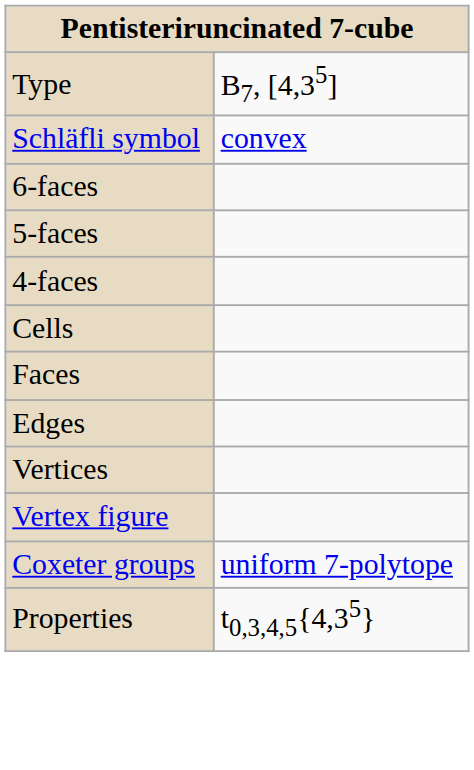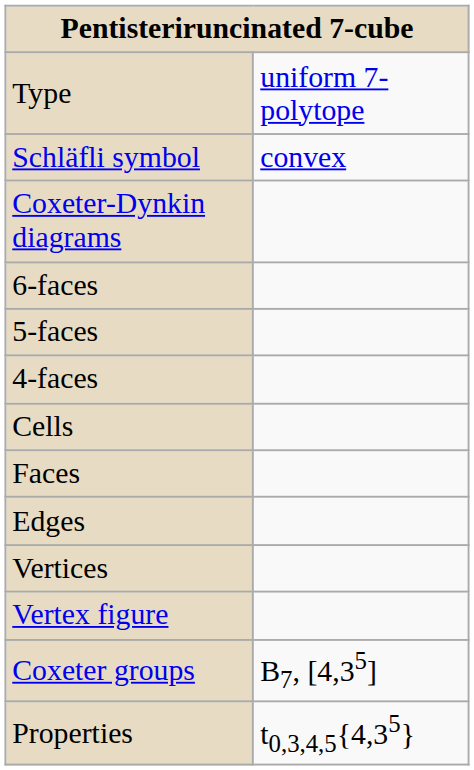Type | column 2: B7, [4,35] -> uniform 7-polytope
+ row: Coxeter-Dynkin diagrams
Coxeter groups | column 2: uniform 7-polytope -> B7, [4,35]
